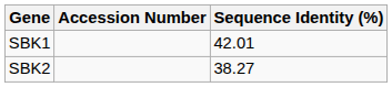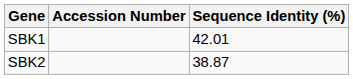SBK2 | Sequence Identity (%): 38.27 -> 38.87
